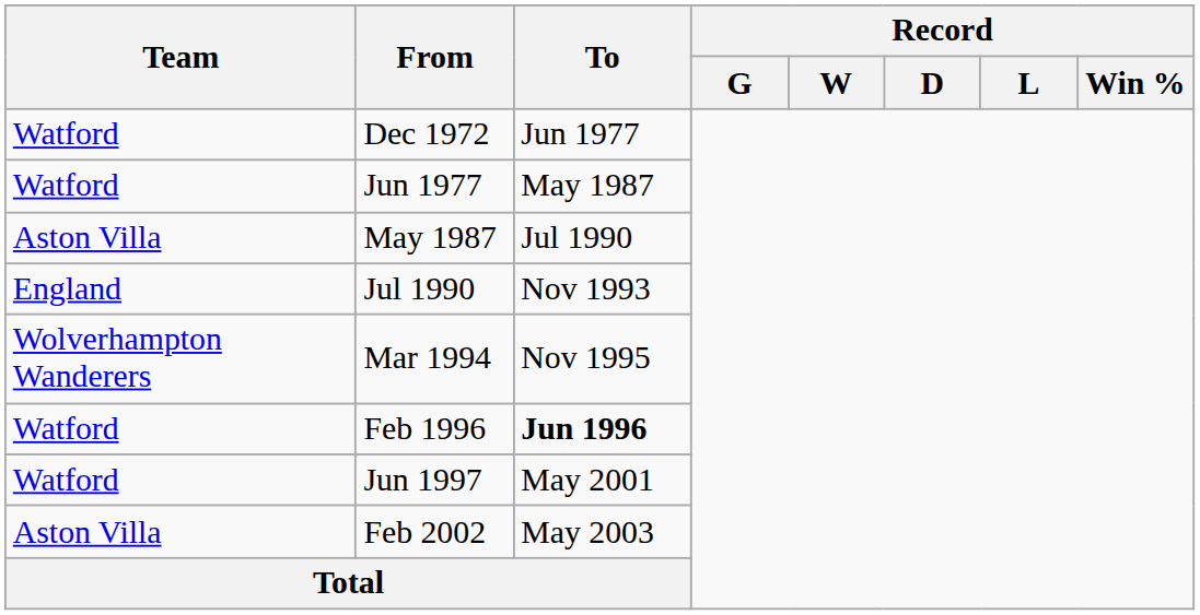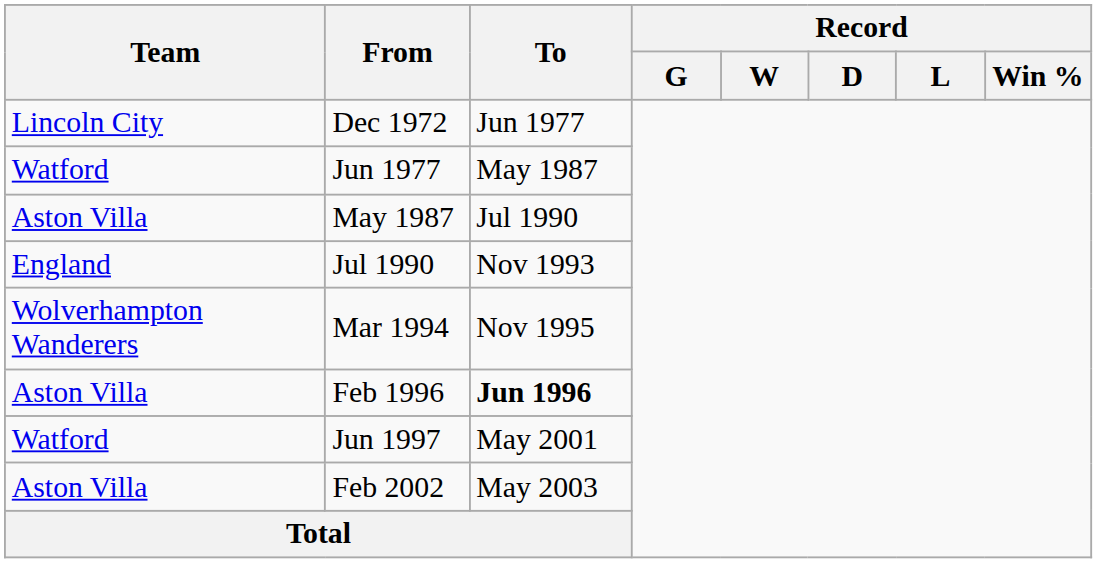Dec 1972 | Team: Watford -> Lincoln City
Feb 1996 | Team: Watford -> Aston Villa
